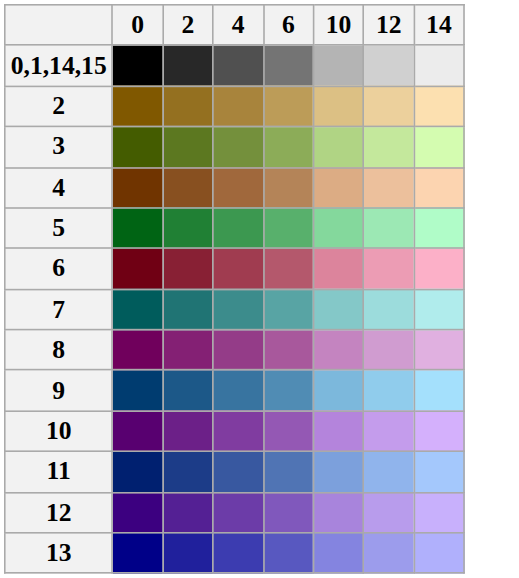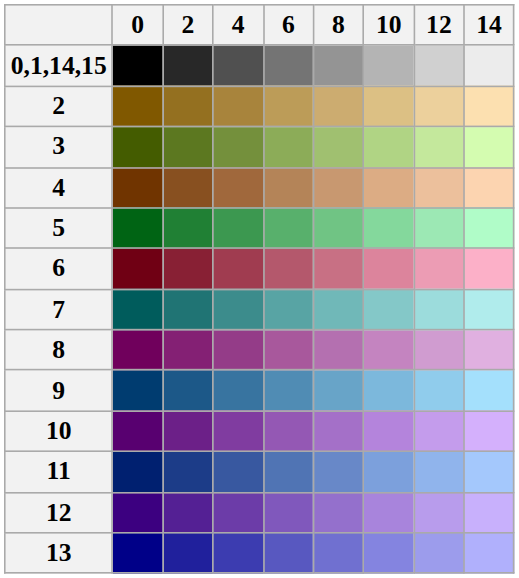+ column: 8
